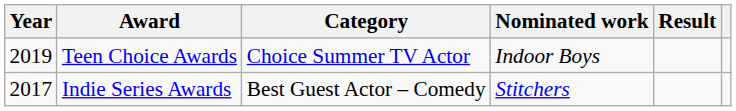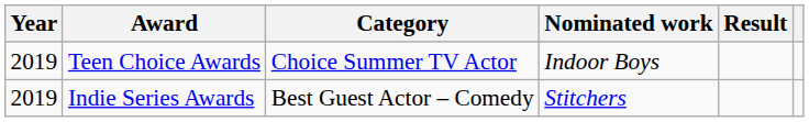Indie Series Awards | Year: 2017 -> 2019
